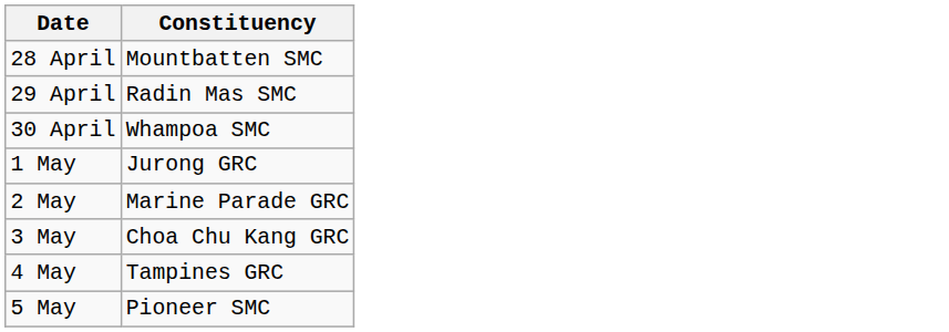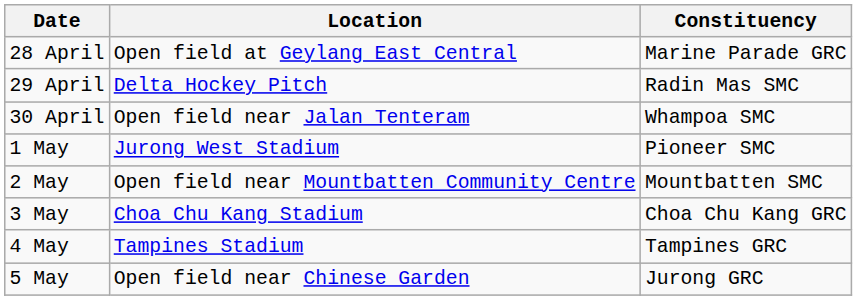+ column: Location | Open field at Geylang East Central | Delta Hockey Pitch | Open field near Jalan Tenteram | Jurong West Stadium | Open field near Mountbatten Community Centre | Choa Chu Kang Stadium | Tampines Stadium | Open field near Chinese Garden
28 April | Constituency: Mountbatten SMC -> Marine Parade GRC
1 May | Constituency: Jurong GRC -> Pioneer SMC
2 May | Constituency: Marine Parade GRC -> Mountbatten SMC
5 May | Constituency: Pioneer SMC -> Jurong GRC
